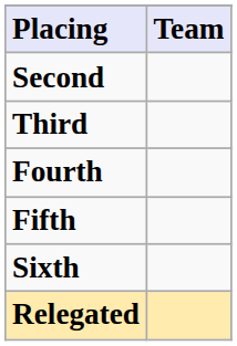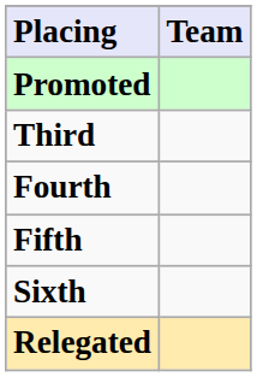+ row: Promoted
- row: Second
